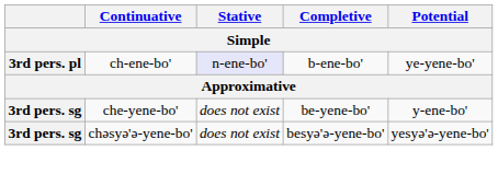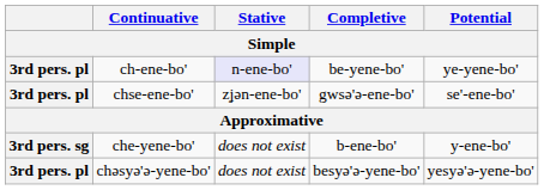ch-ene-bo' | Completive: b-ene-bo' -> be-yene-bo'
+ row: 3rd pers. pl | chse-ene-bo' | zʝən-ene-bo' | gwsə'ə-ene-bo' | se'-ene-bo'
che-yene-bo' | Completive: be-yene-bo' -> b-ene-bo'
chəsyə'ə-yene-bo' | column 1: 3rd pers. sg -> 3rd pers. pl
